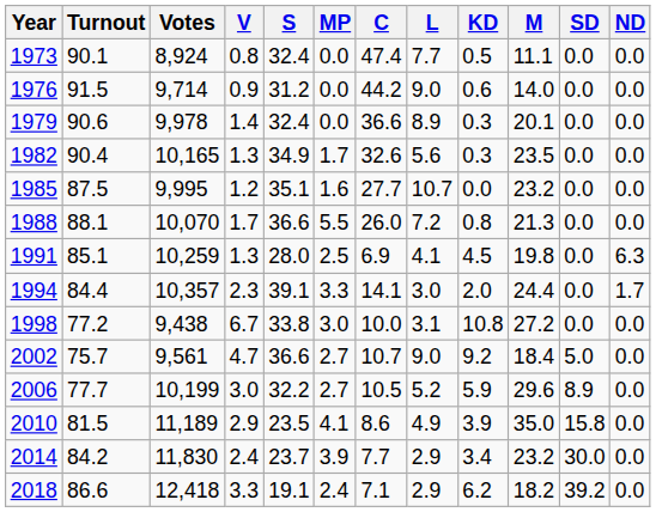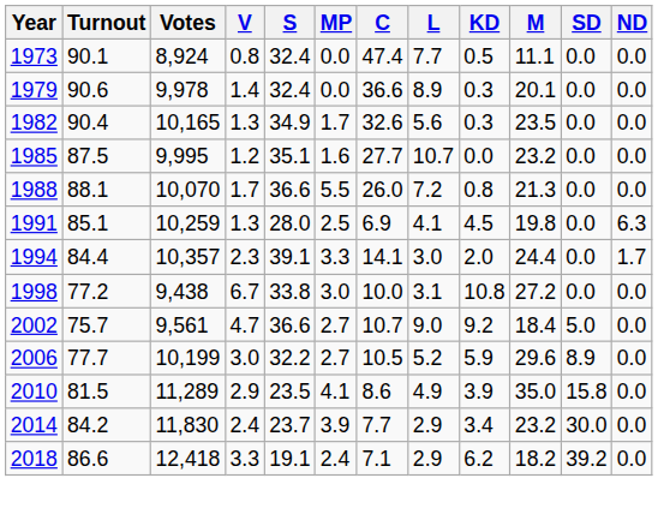- row: 1976 | 91.5 | 9,714 | 0.9 | 31.2 | 0.0 | 44.2 | 9.0 | 0.6 | 14.0 | 0.0 | 0.0
2010 | Votes: 11,189 -> 11,289
